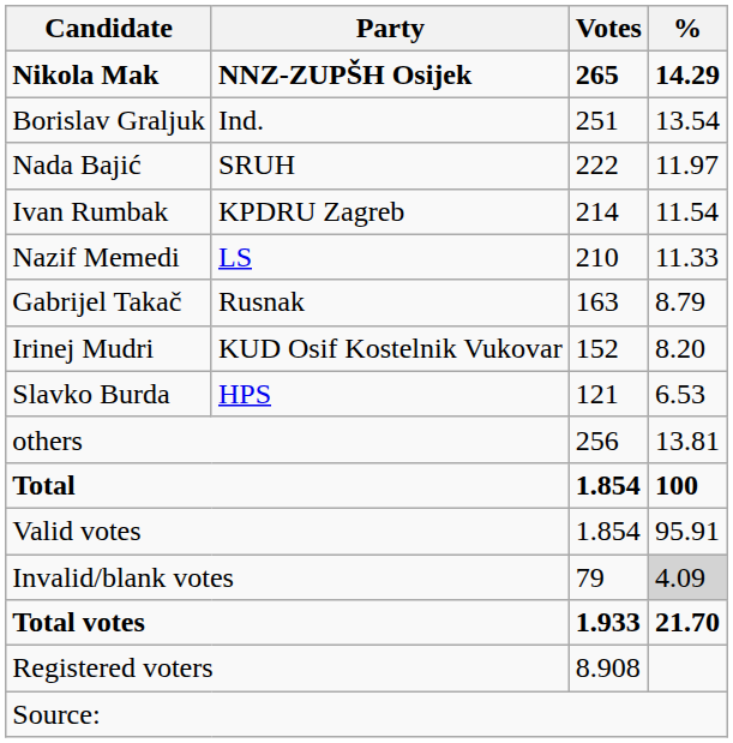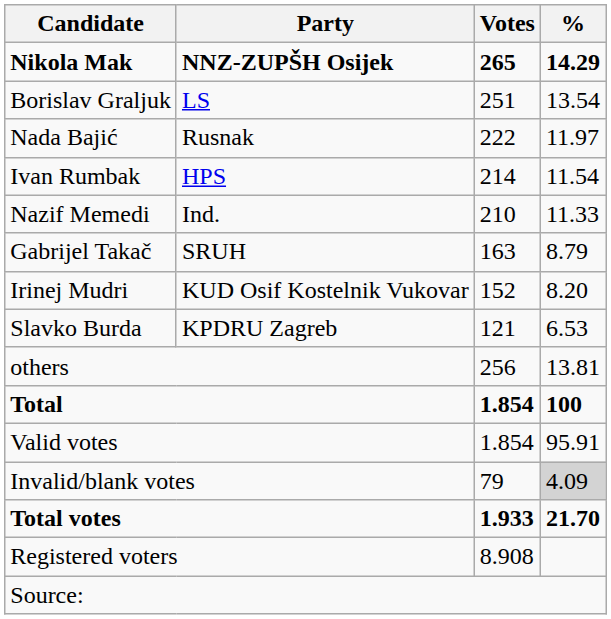Borislav Graljuk | Party: Ind. -> LS
Nada Bajić | Party: SRUH -> Rusnak
Ivan Rumbak | Party: KPDRU Zagreb -> HPS
Nazif Memedi | Party: LS -> Ind.
Gabrijel Takač | Party: Rusnak -> SRUH
Slavko Burda | Party: HPS -> KPDRU Zagreb
